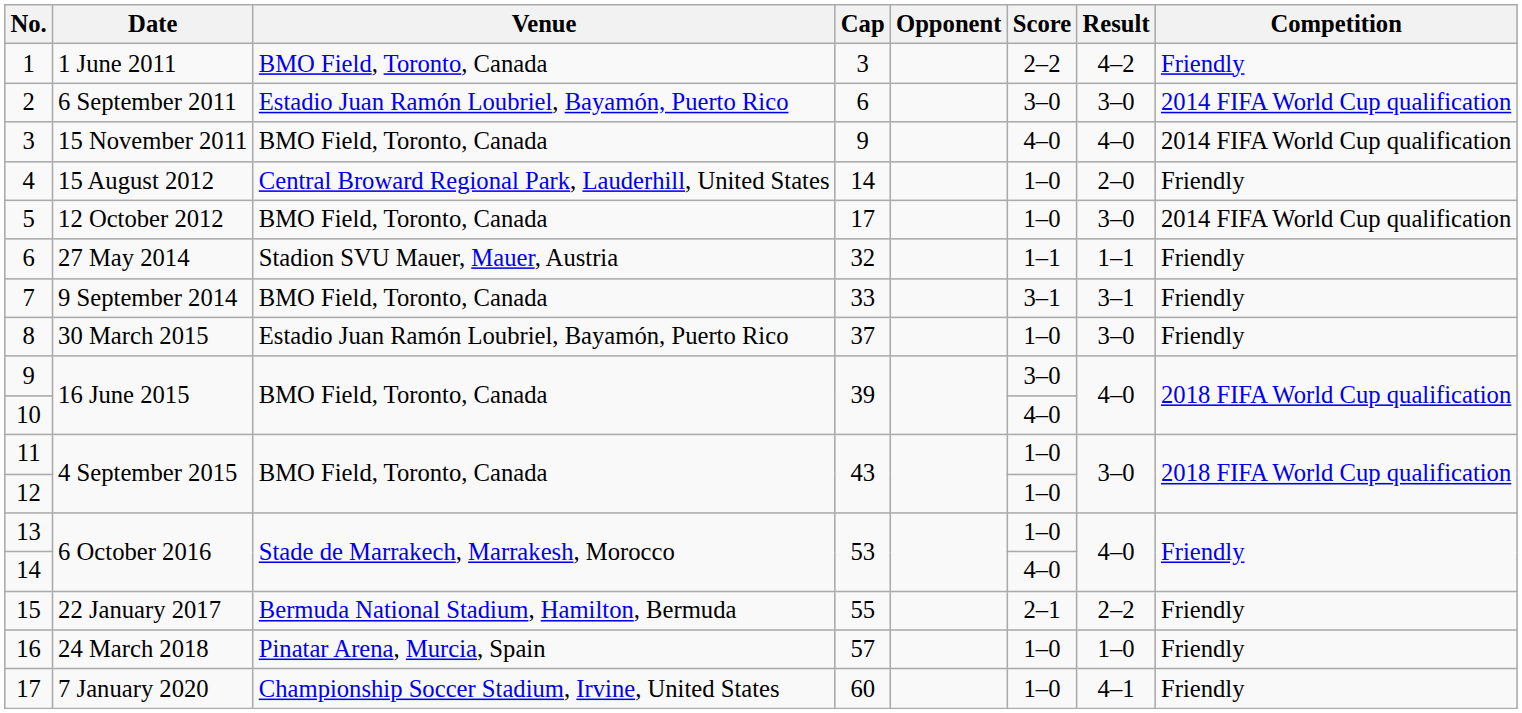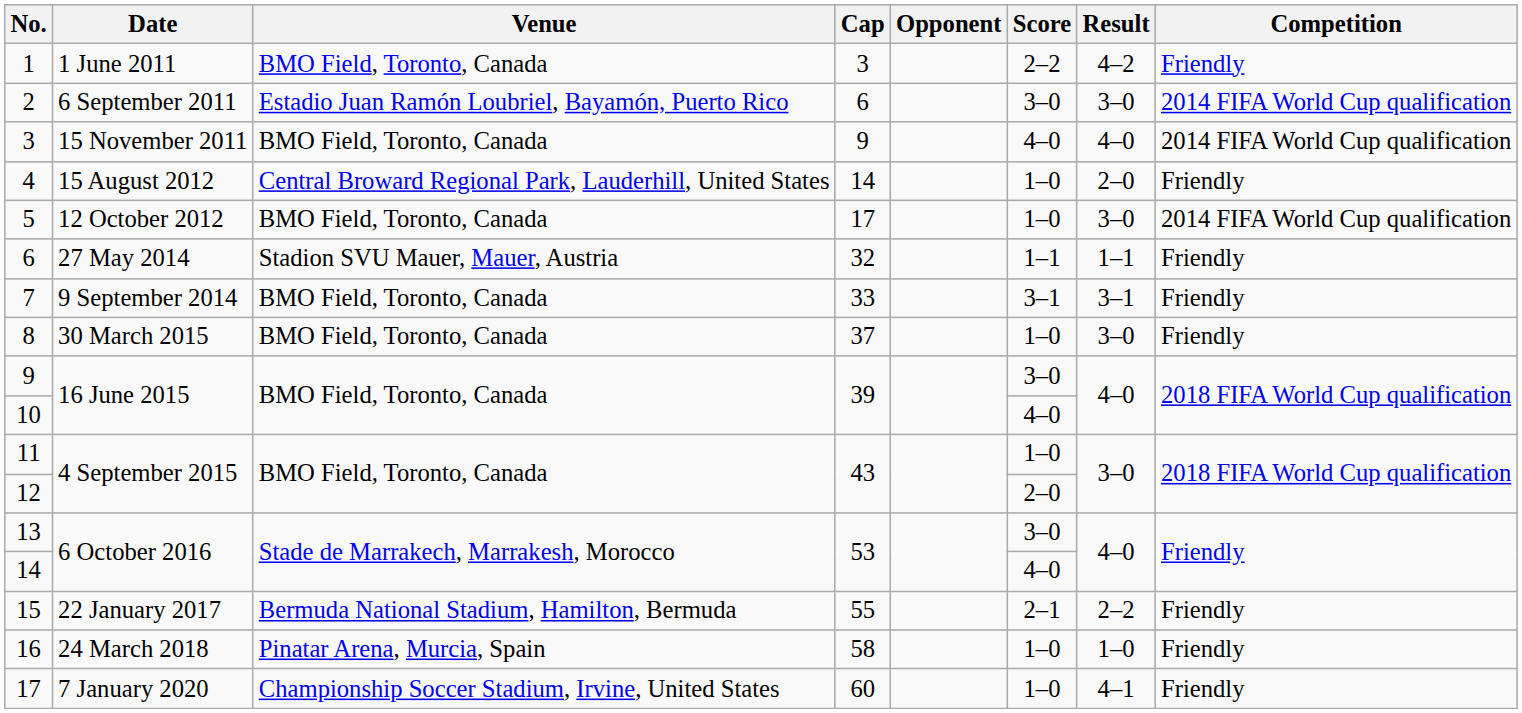8 | Venue: Estadio Juan Ramón Loubriel, Bayamón, Puerto Rico -> BMO Field, Toronto, Canada
12 | Score: 1–0 -> 2–0
13 | Score: 1–0 -> 3–0
16 | Cap: 57 -> 58
